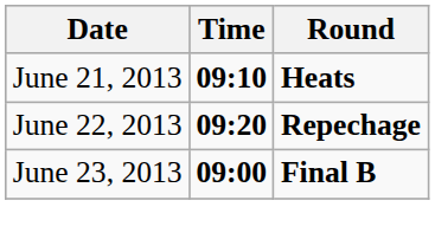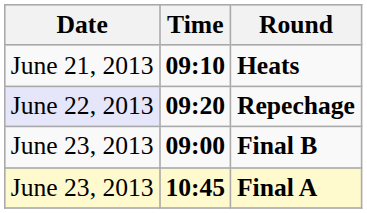Repechage | Date: no background -> lavender background
+ row: June 23, 2013 | 10:45 | Final A
